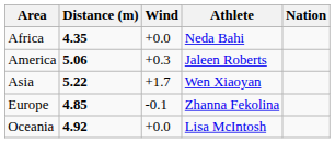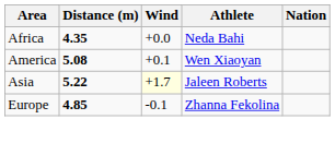America | Distance (m): 5.06 -> 5.08
America | Wind: +0.3 -> +0.1
America | Athlete: Jaleen Roberts -> Wen Xiaoyan
Asia | Wind: no background -> lightyellow background
Asia | Athlete: Wen Xiaoyan -> Jaleen Roberts
- row: Oceania | 4.92 | +0.0 | Lisa McIntosh
